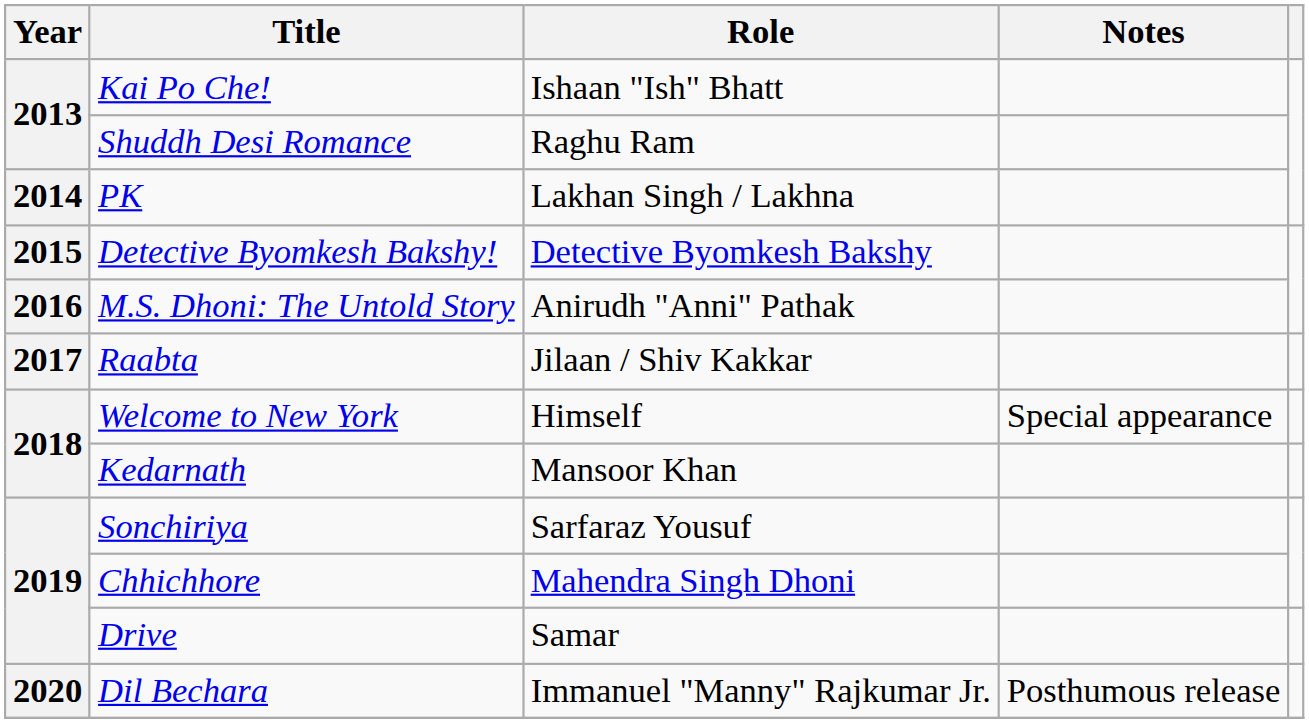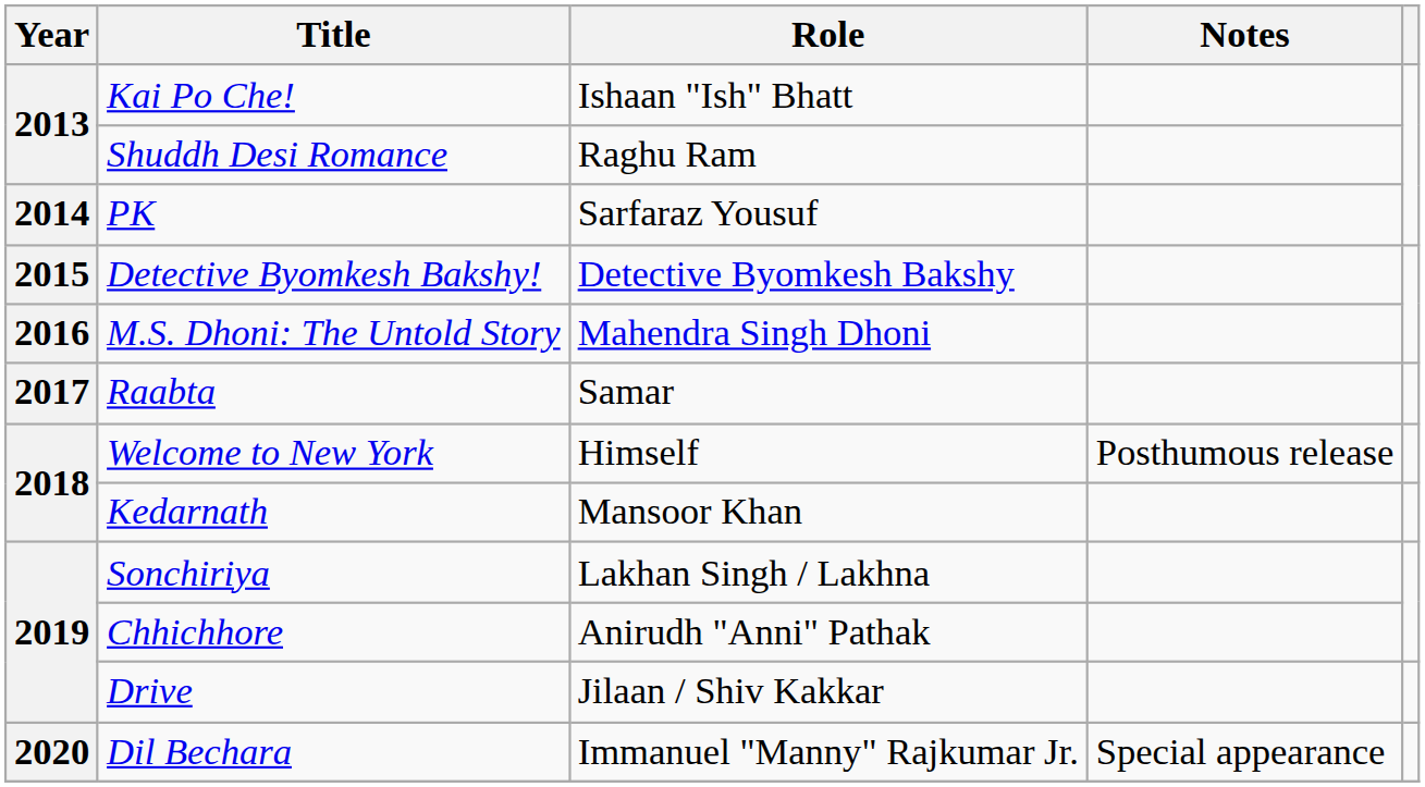PK | Role: Lakhan Singh / Lakhna -> Sarfaraz Yousuf
M.S. Dhoni: The Untold Story | Role: Anirudh "Anni" Pathak -> Mahendra Singh Dhoni
Raabta | Role: Jilaan / Shiv Kakkar -> Samar
Welcome to New York | Notes: Special appearance -> Posthumous release
Sonchiriya | Role: Sarfaraz Yousuf -> Lakhan Singh / Lakhna
Chhichhore | Role: Mahendra Singh Dhoni -> Anirudh "Anni" Pathak
Drive | Role: Samar -> Jilaan / Shiv Kakkar
Dil Bechara | Notes: Posthumous release -> Special appearance
